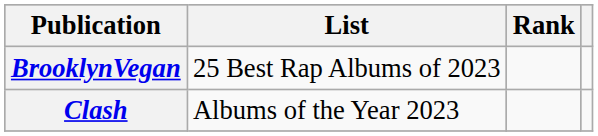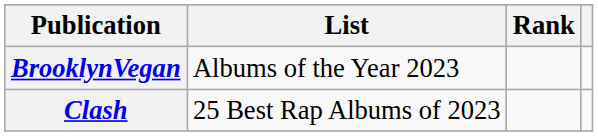BrooklynVegan | List: 25 Best Rap Albums of 2023 -> Albums of the Year 2023
Clash | List: Albums of the Year 2023 -> 25 Best Rap Albums of 2023
